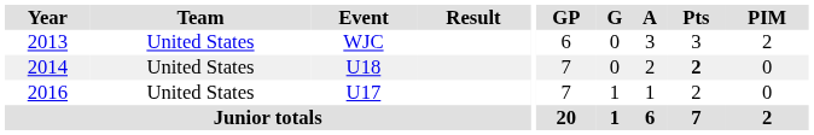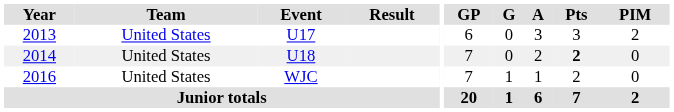2013 | Event: WJC -> U17
2016 | Event: U17 -> WJC
